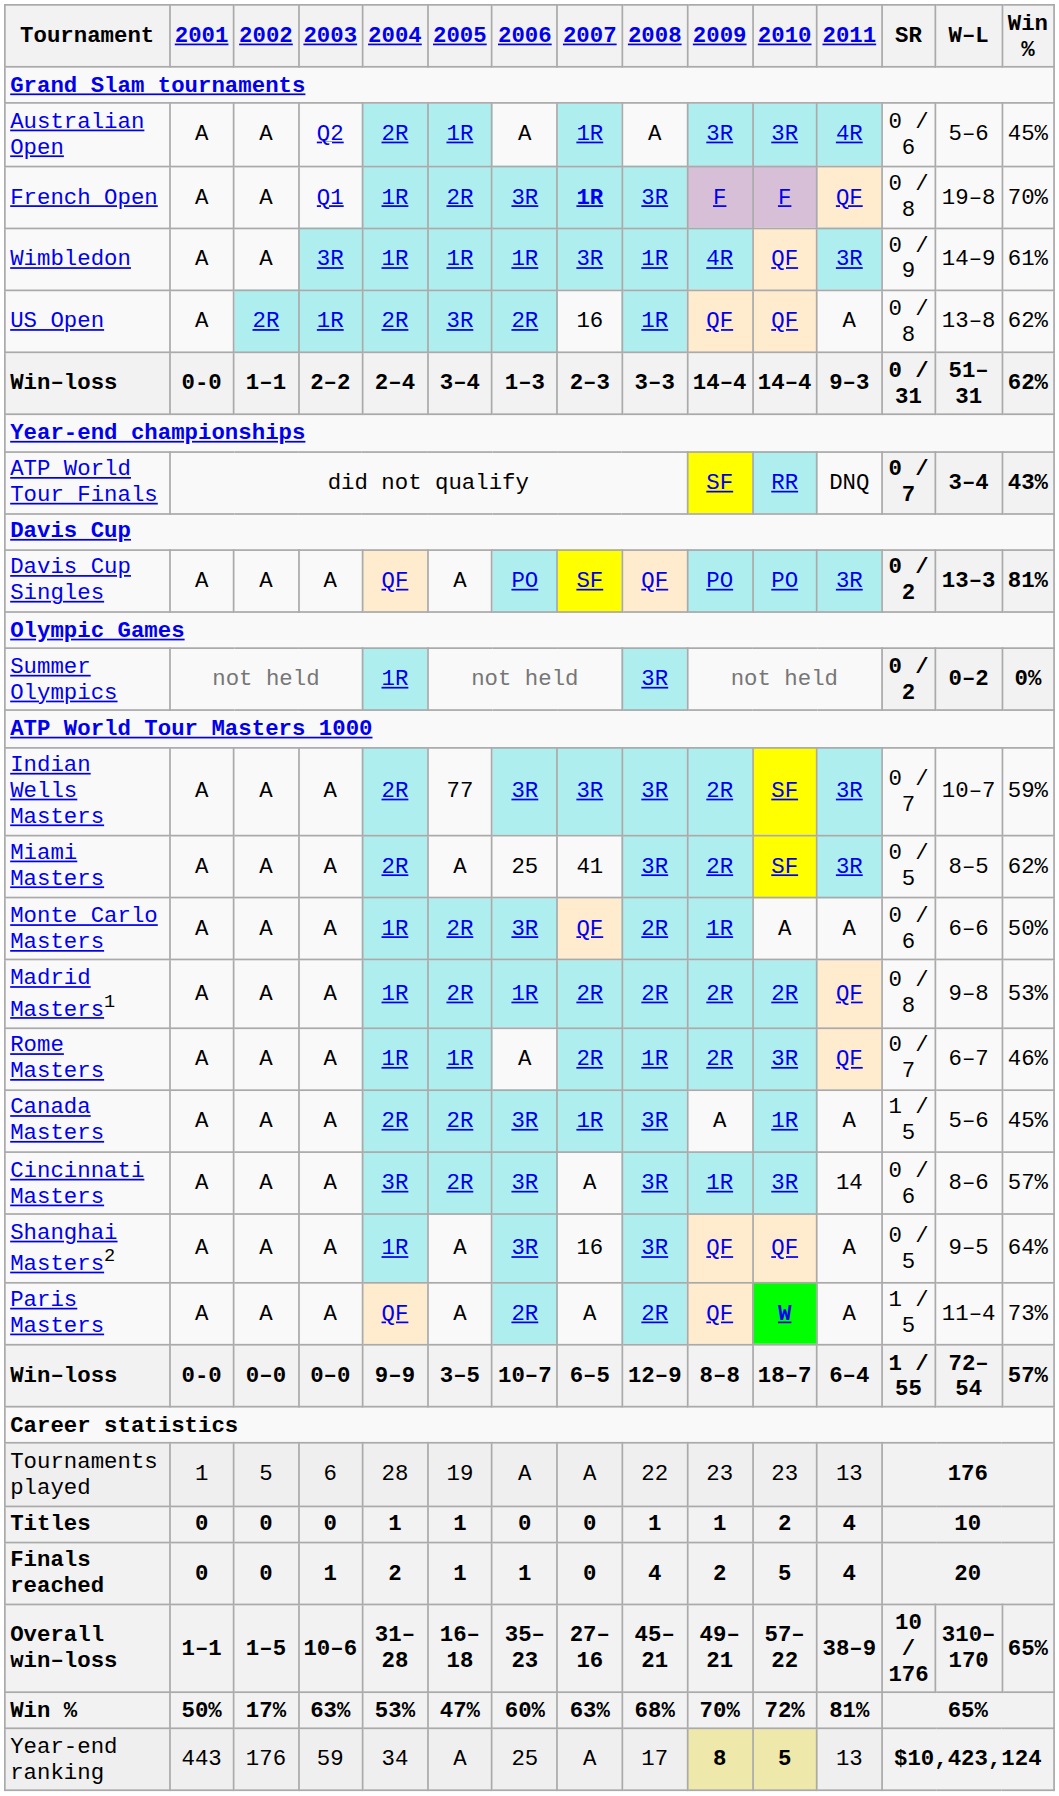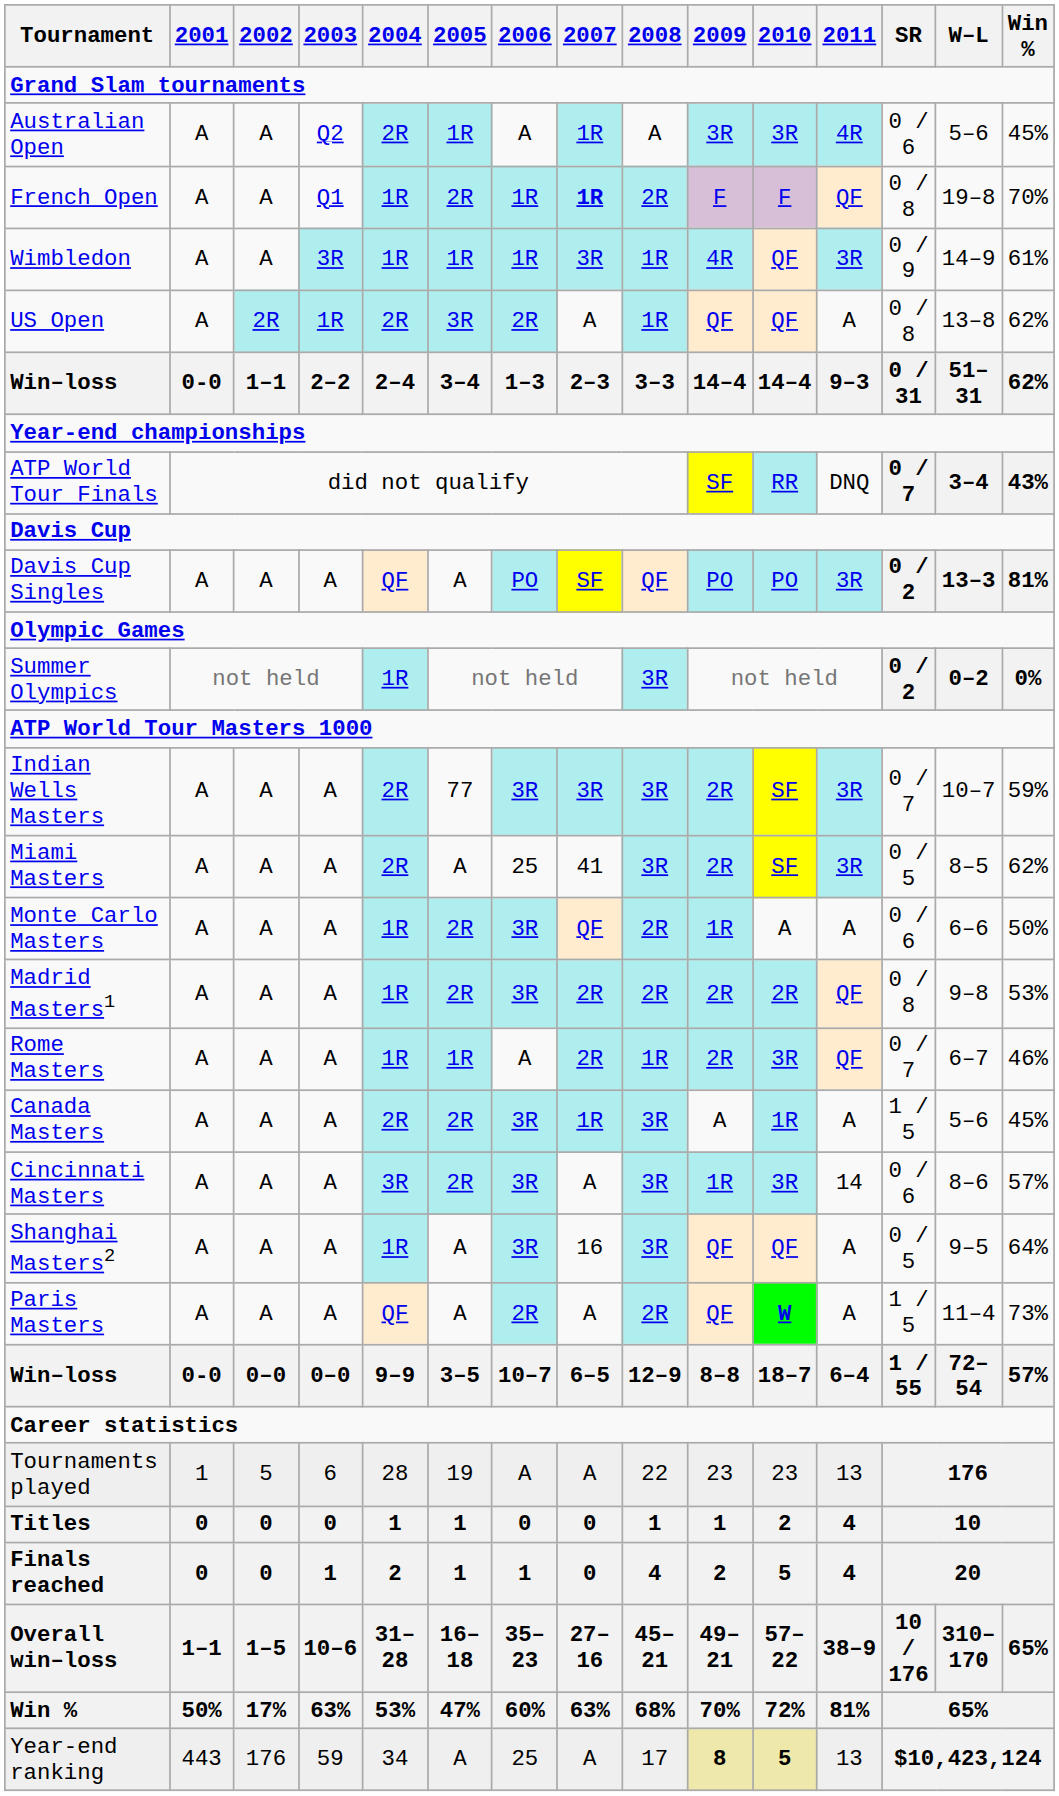French Open | 2006: 3R -> 1R
French Open | 2008: 3R -> 2R
US Open | 2007: 16 -> A
Madrid Masters1 | 2006: 1R -> 3R
